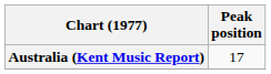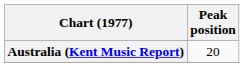Australia (Kent Music Report) | Peak position: 17 -> 20
